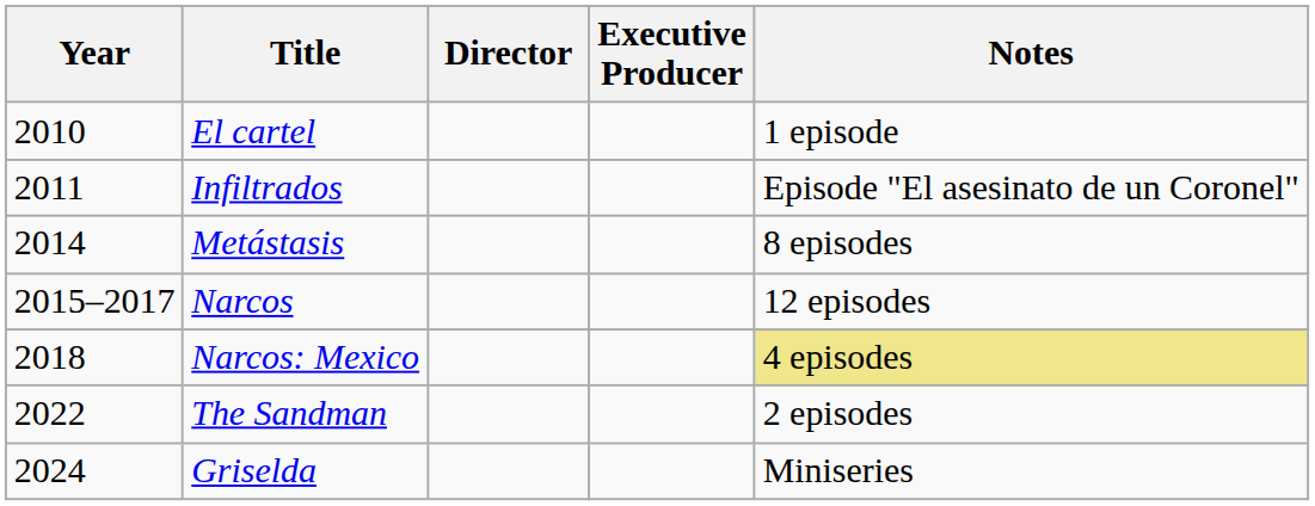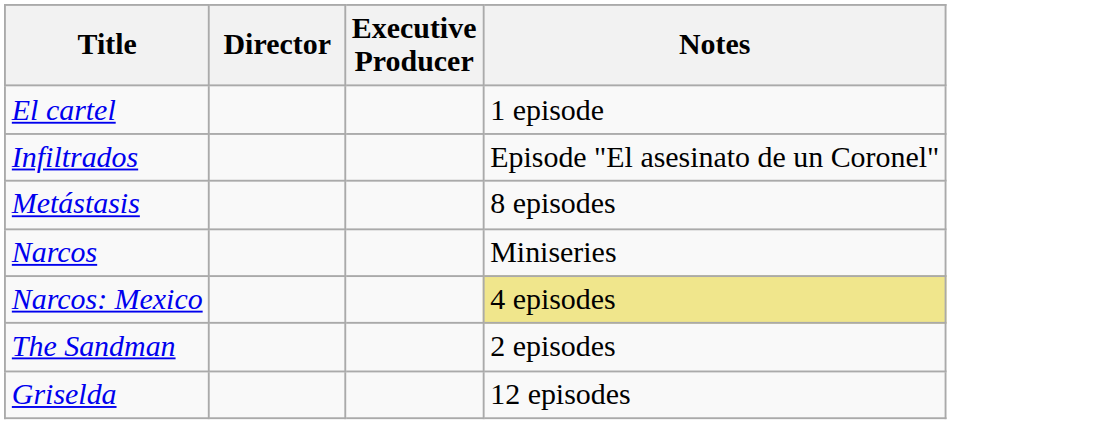- column: Year | 2010 | 2011 | 2014 | 2015–2017 | 2018 | 2022 | 2024
Narcos | Notes: 12 episodes -> Miniseries
Griselda | Notes: Miniseries -> 12 episodes
